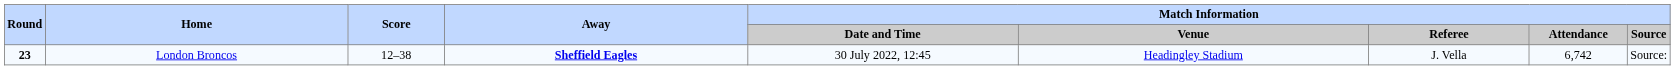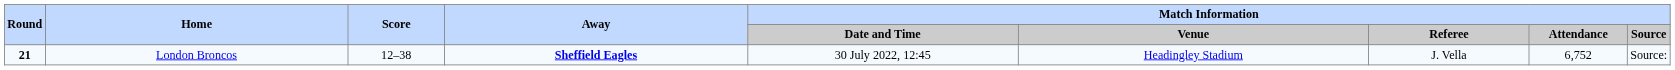London Broncos | Round: 23 -> 21
London Broncos | Match Information / Attendance: 6,742 -> 6,752
